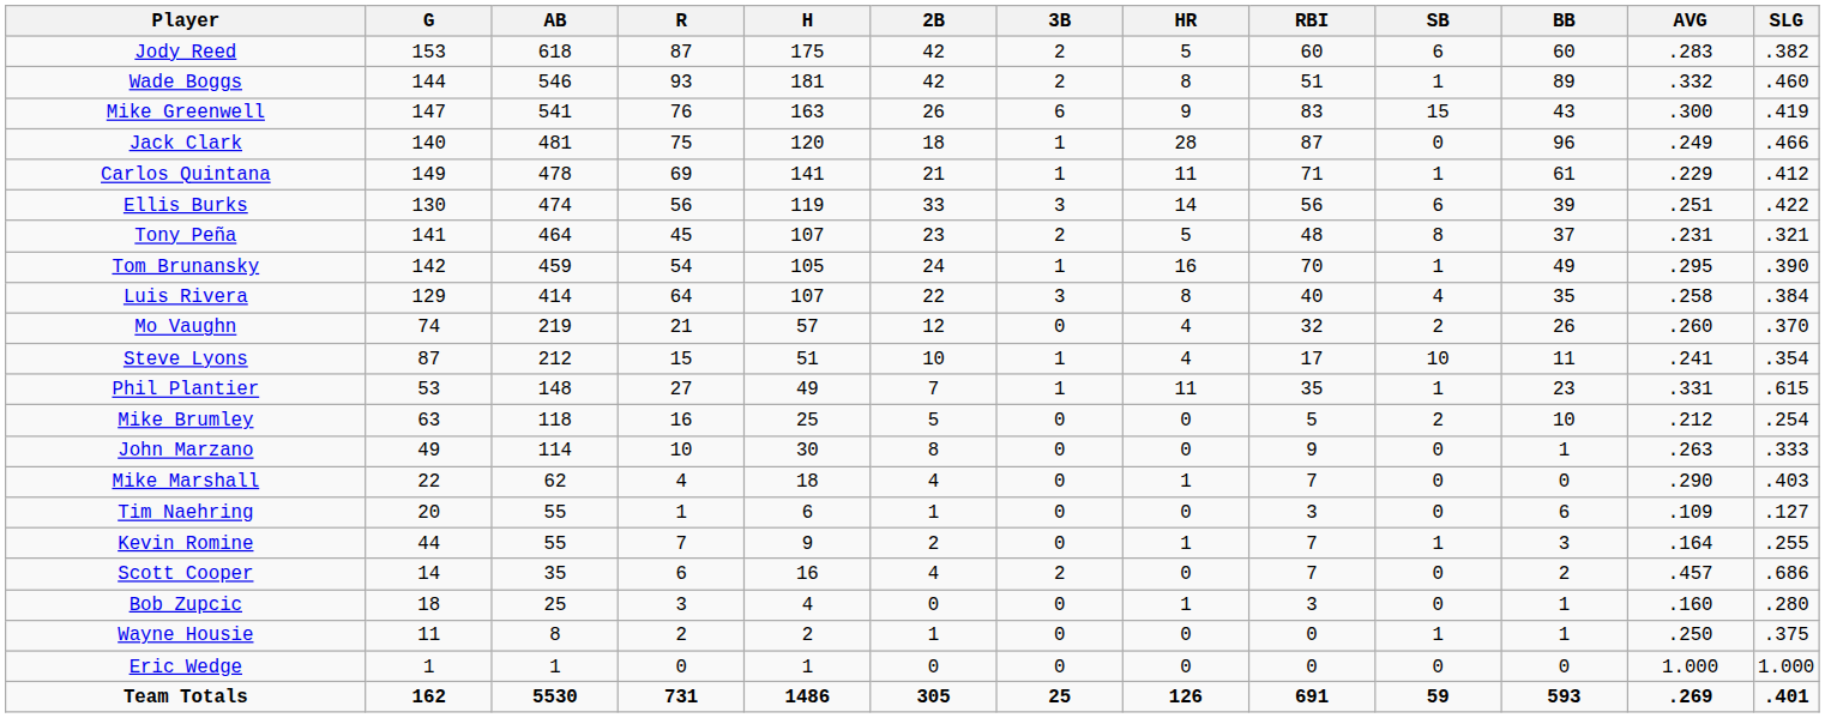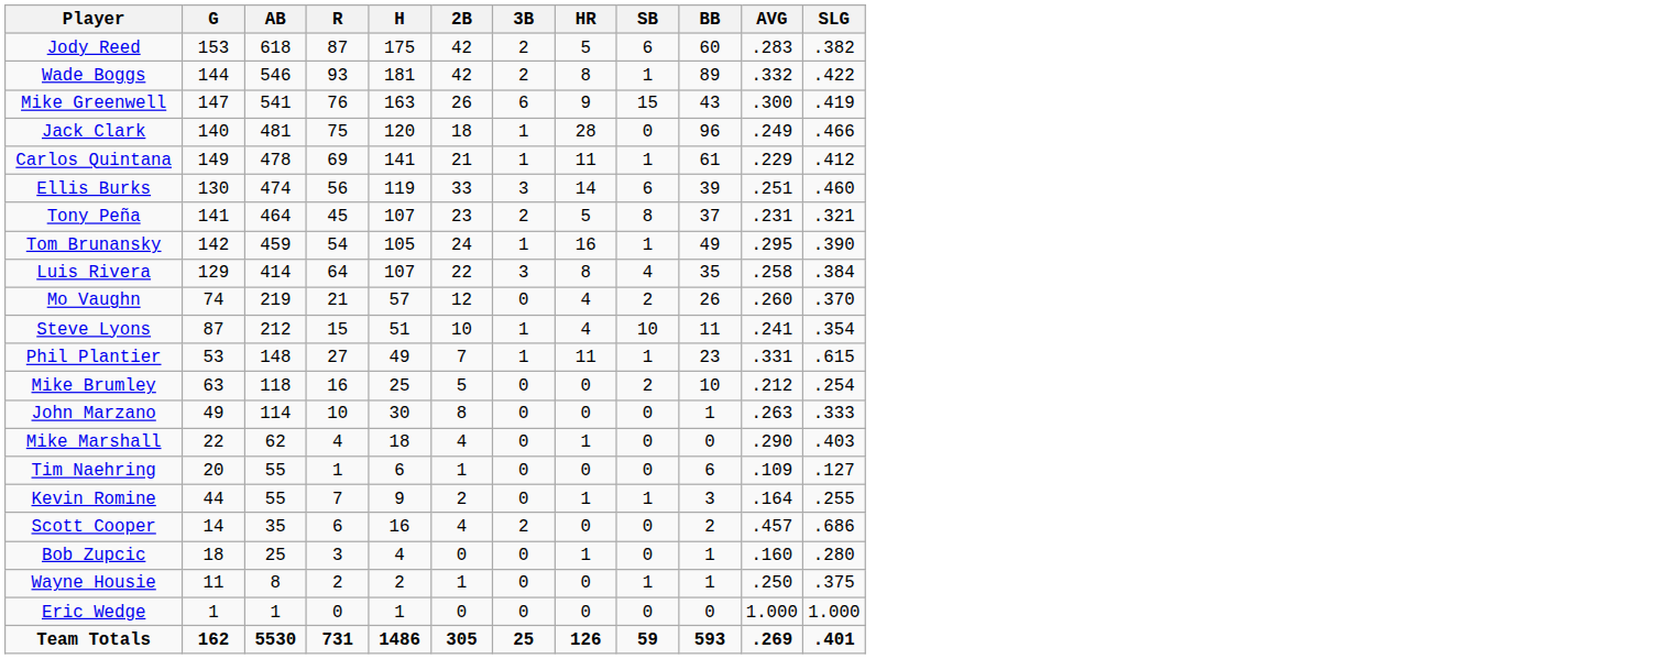- column: RBI | 60 | 51 | 83 | 87 | 71 | 56 | 48 | 70 | 40 | 32 | 17 | 35 | 5 | 9 | 7 | 3 | 7 | 7 | 3 | 0 | 0 | 691
Wade Boggs | SLG: .460 -> .422
Ellis Burks | SLG: .422 -> .460
